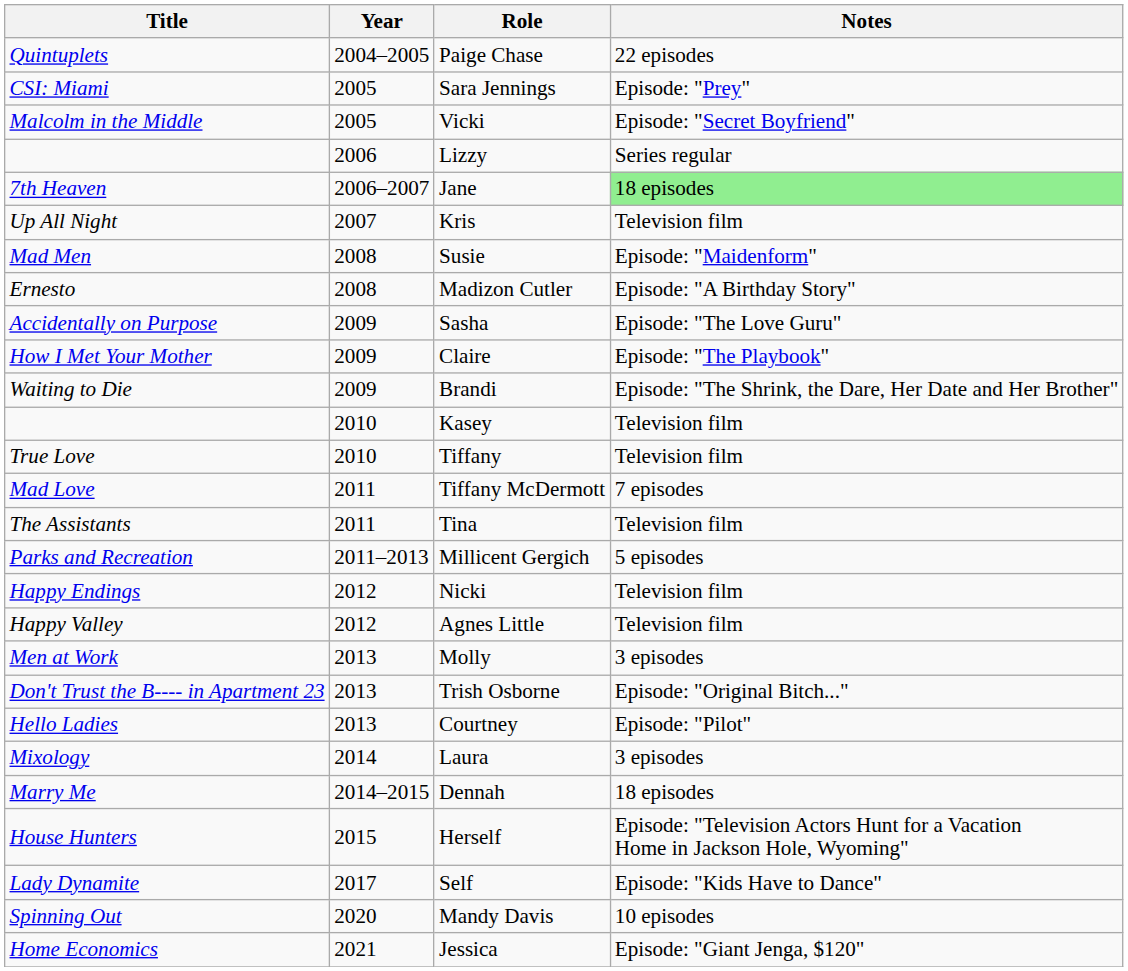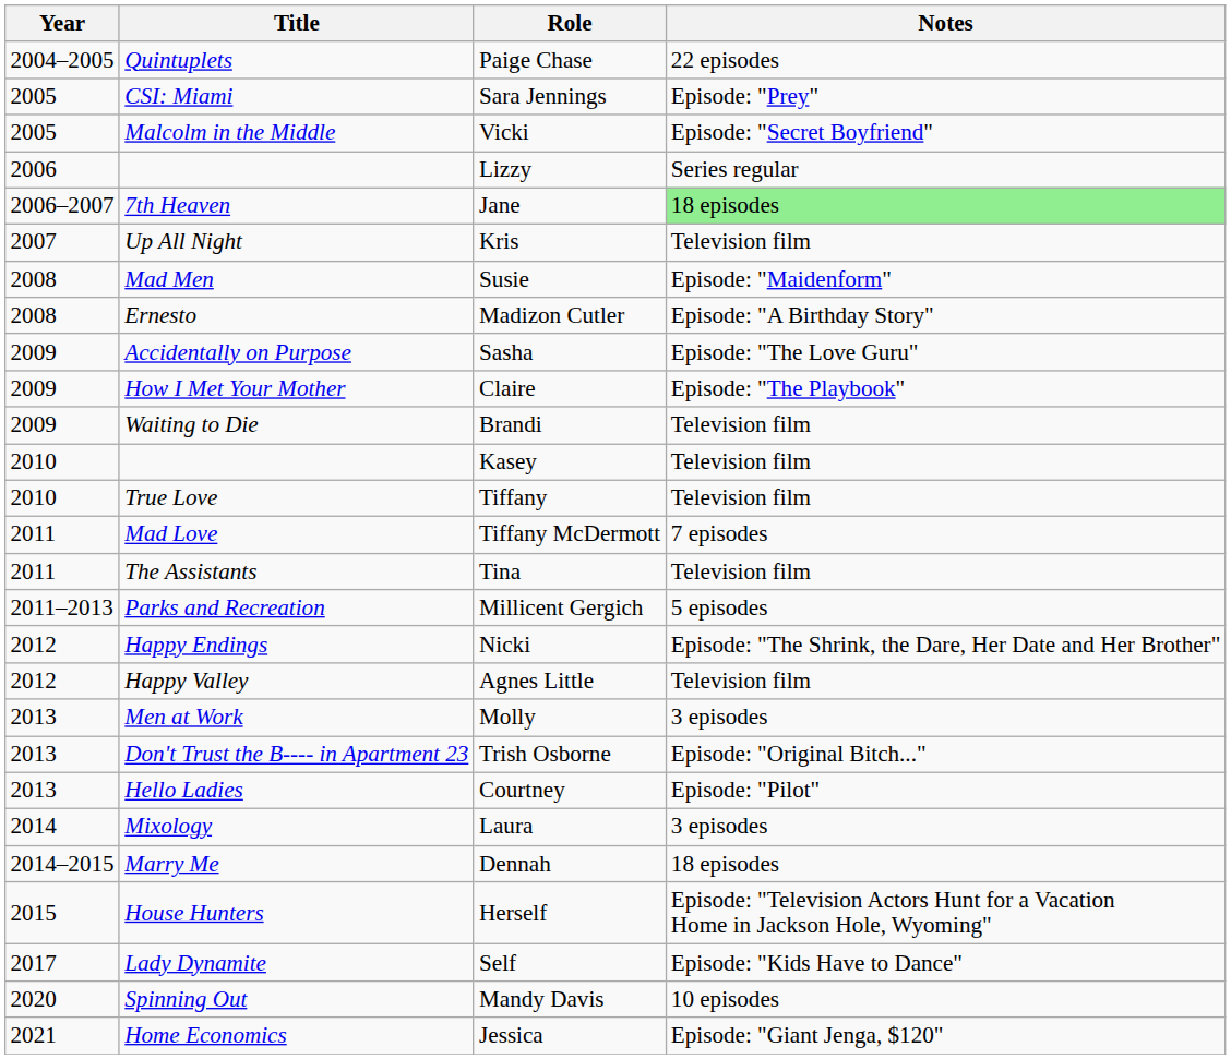columns swapped: Year <-> Title
Brandi | Notes: Episode: "The Shrink, the Dare, Her Date and Her Brother" -> Television film
Nicki | Notes: Television film -> Episode: "The Shrink, the Dare, Her Date and Her Brother"
